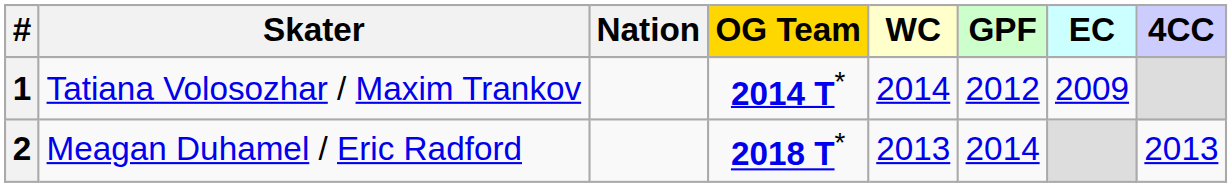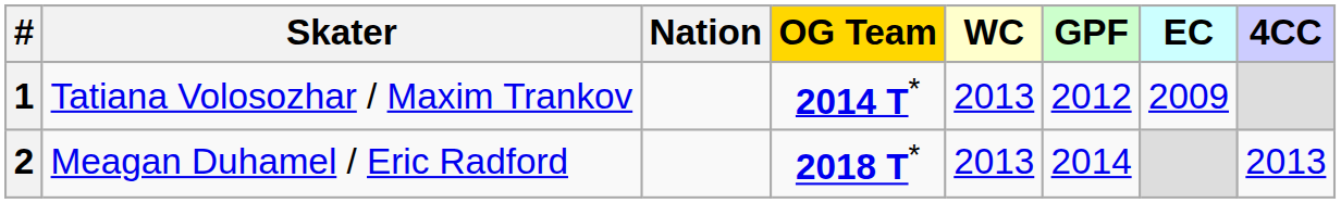1 | WC: 2014 -> 2013
